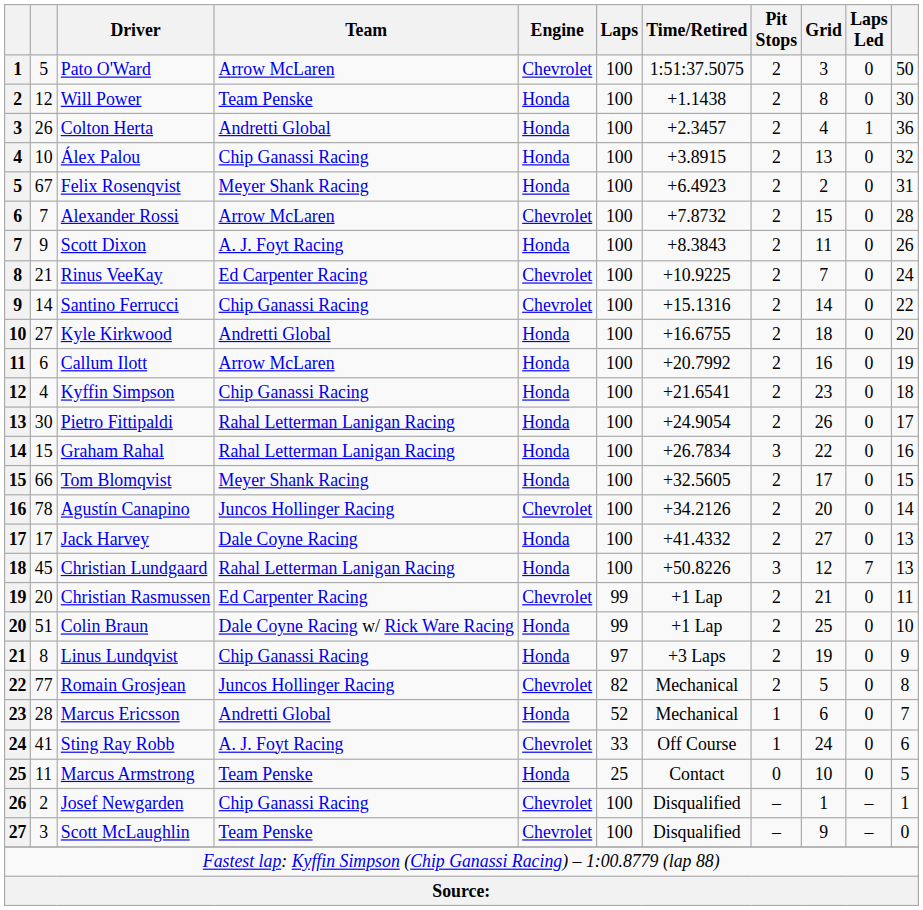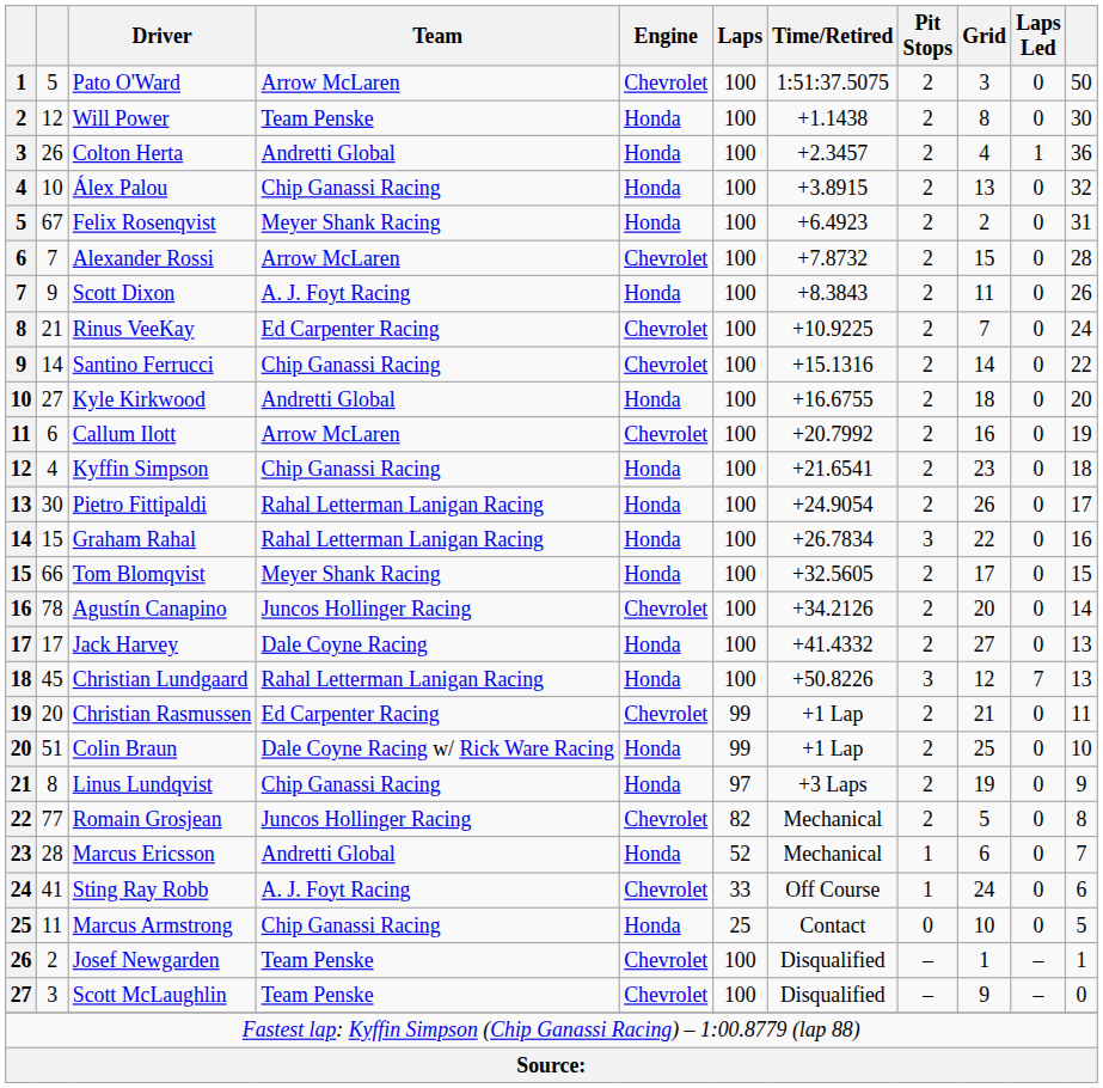Callum Ilott | Engine: Honda -> Chevrolet
Marcus Armstrong | Team: Team Penske -> Chip Ganassi Racing
Josef Newgarden | Team: Chip Ganassi Racing -> Team Penske
